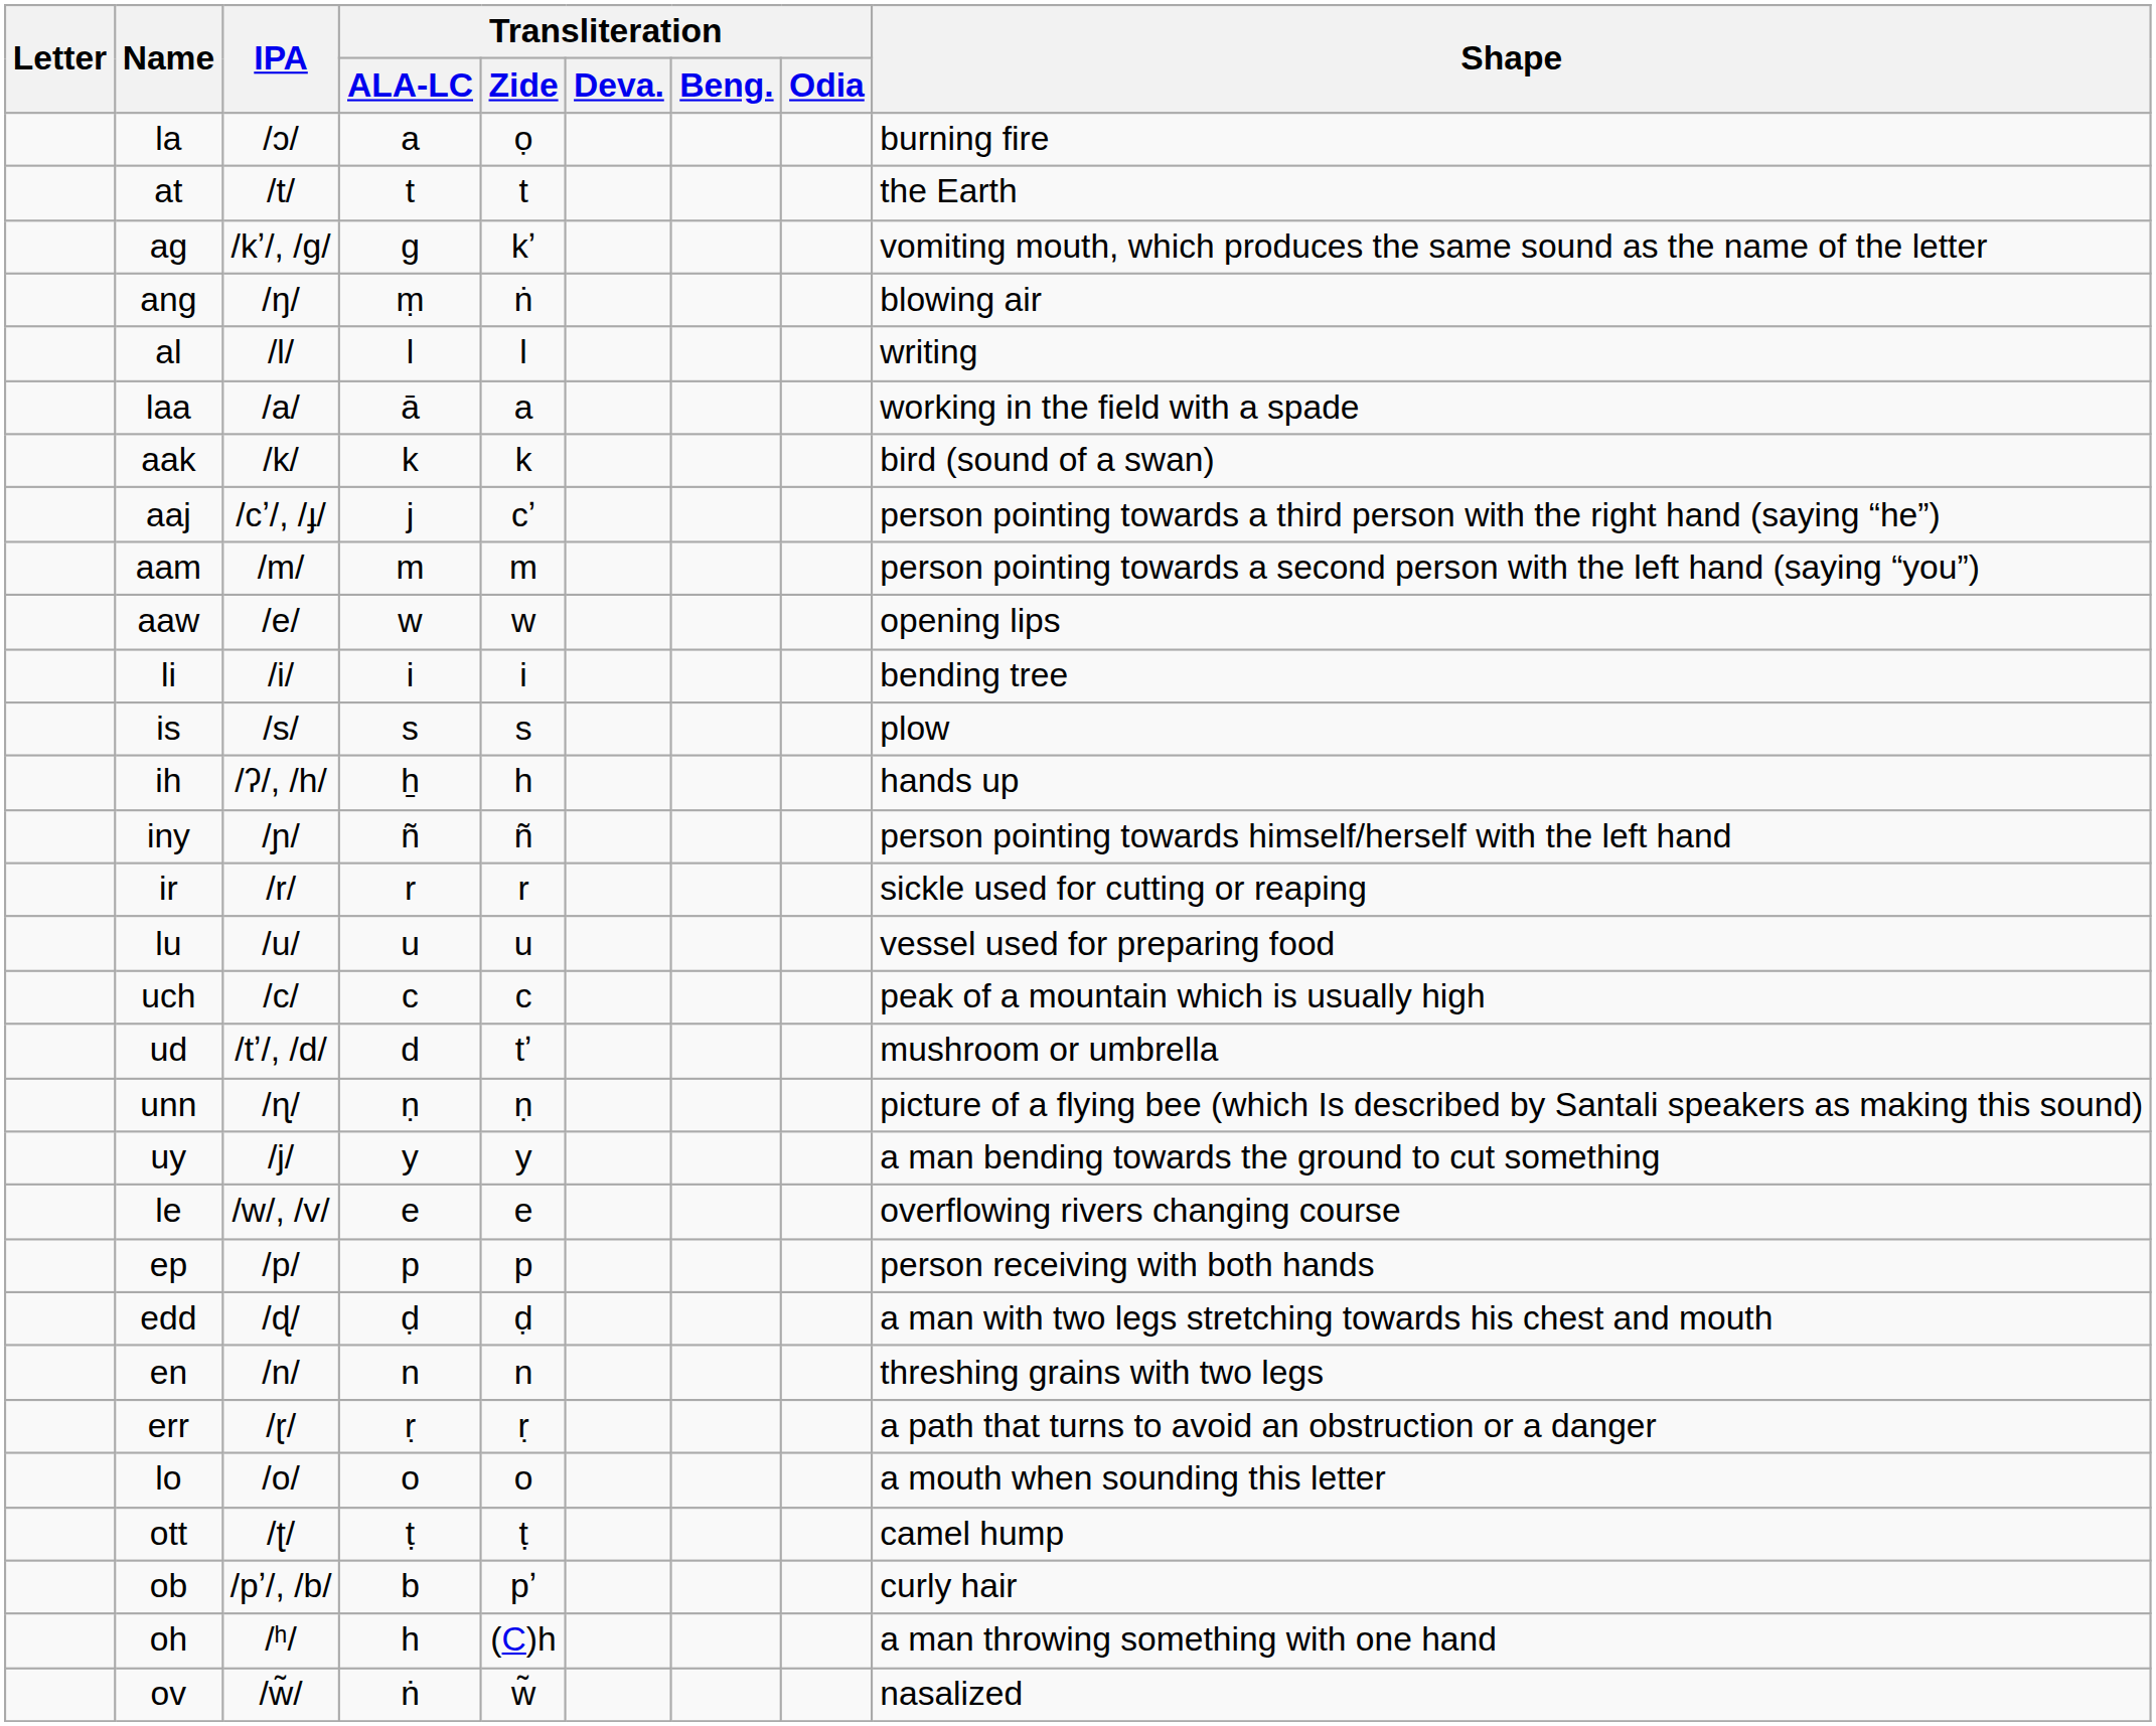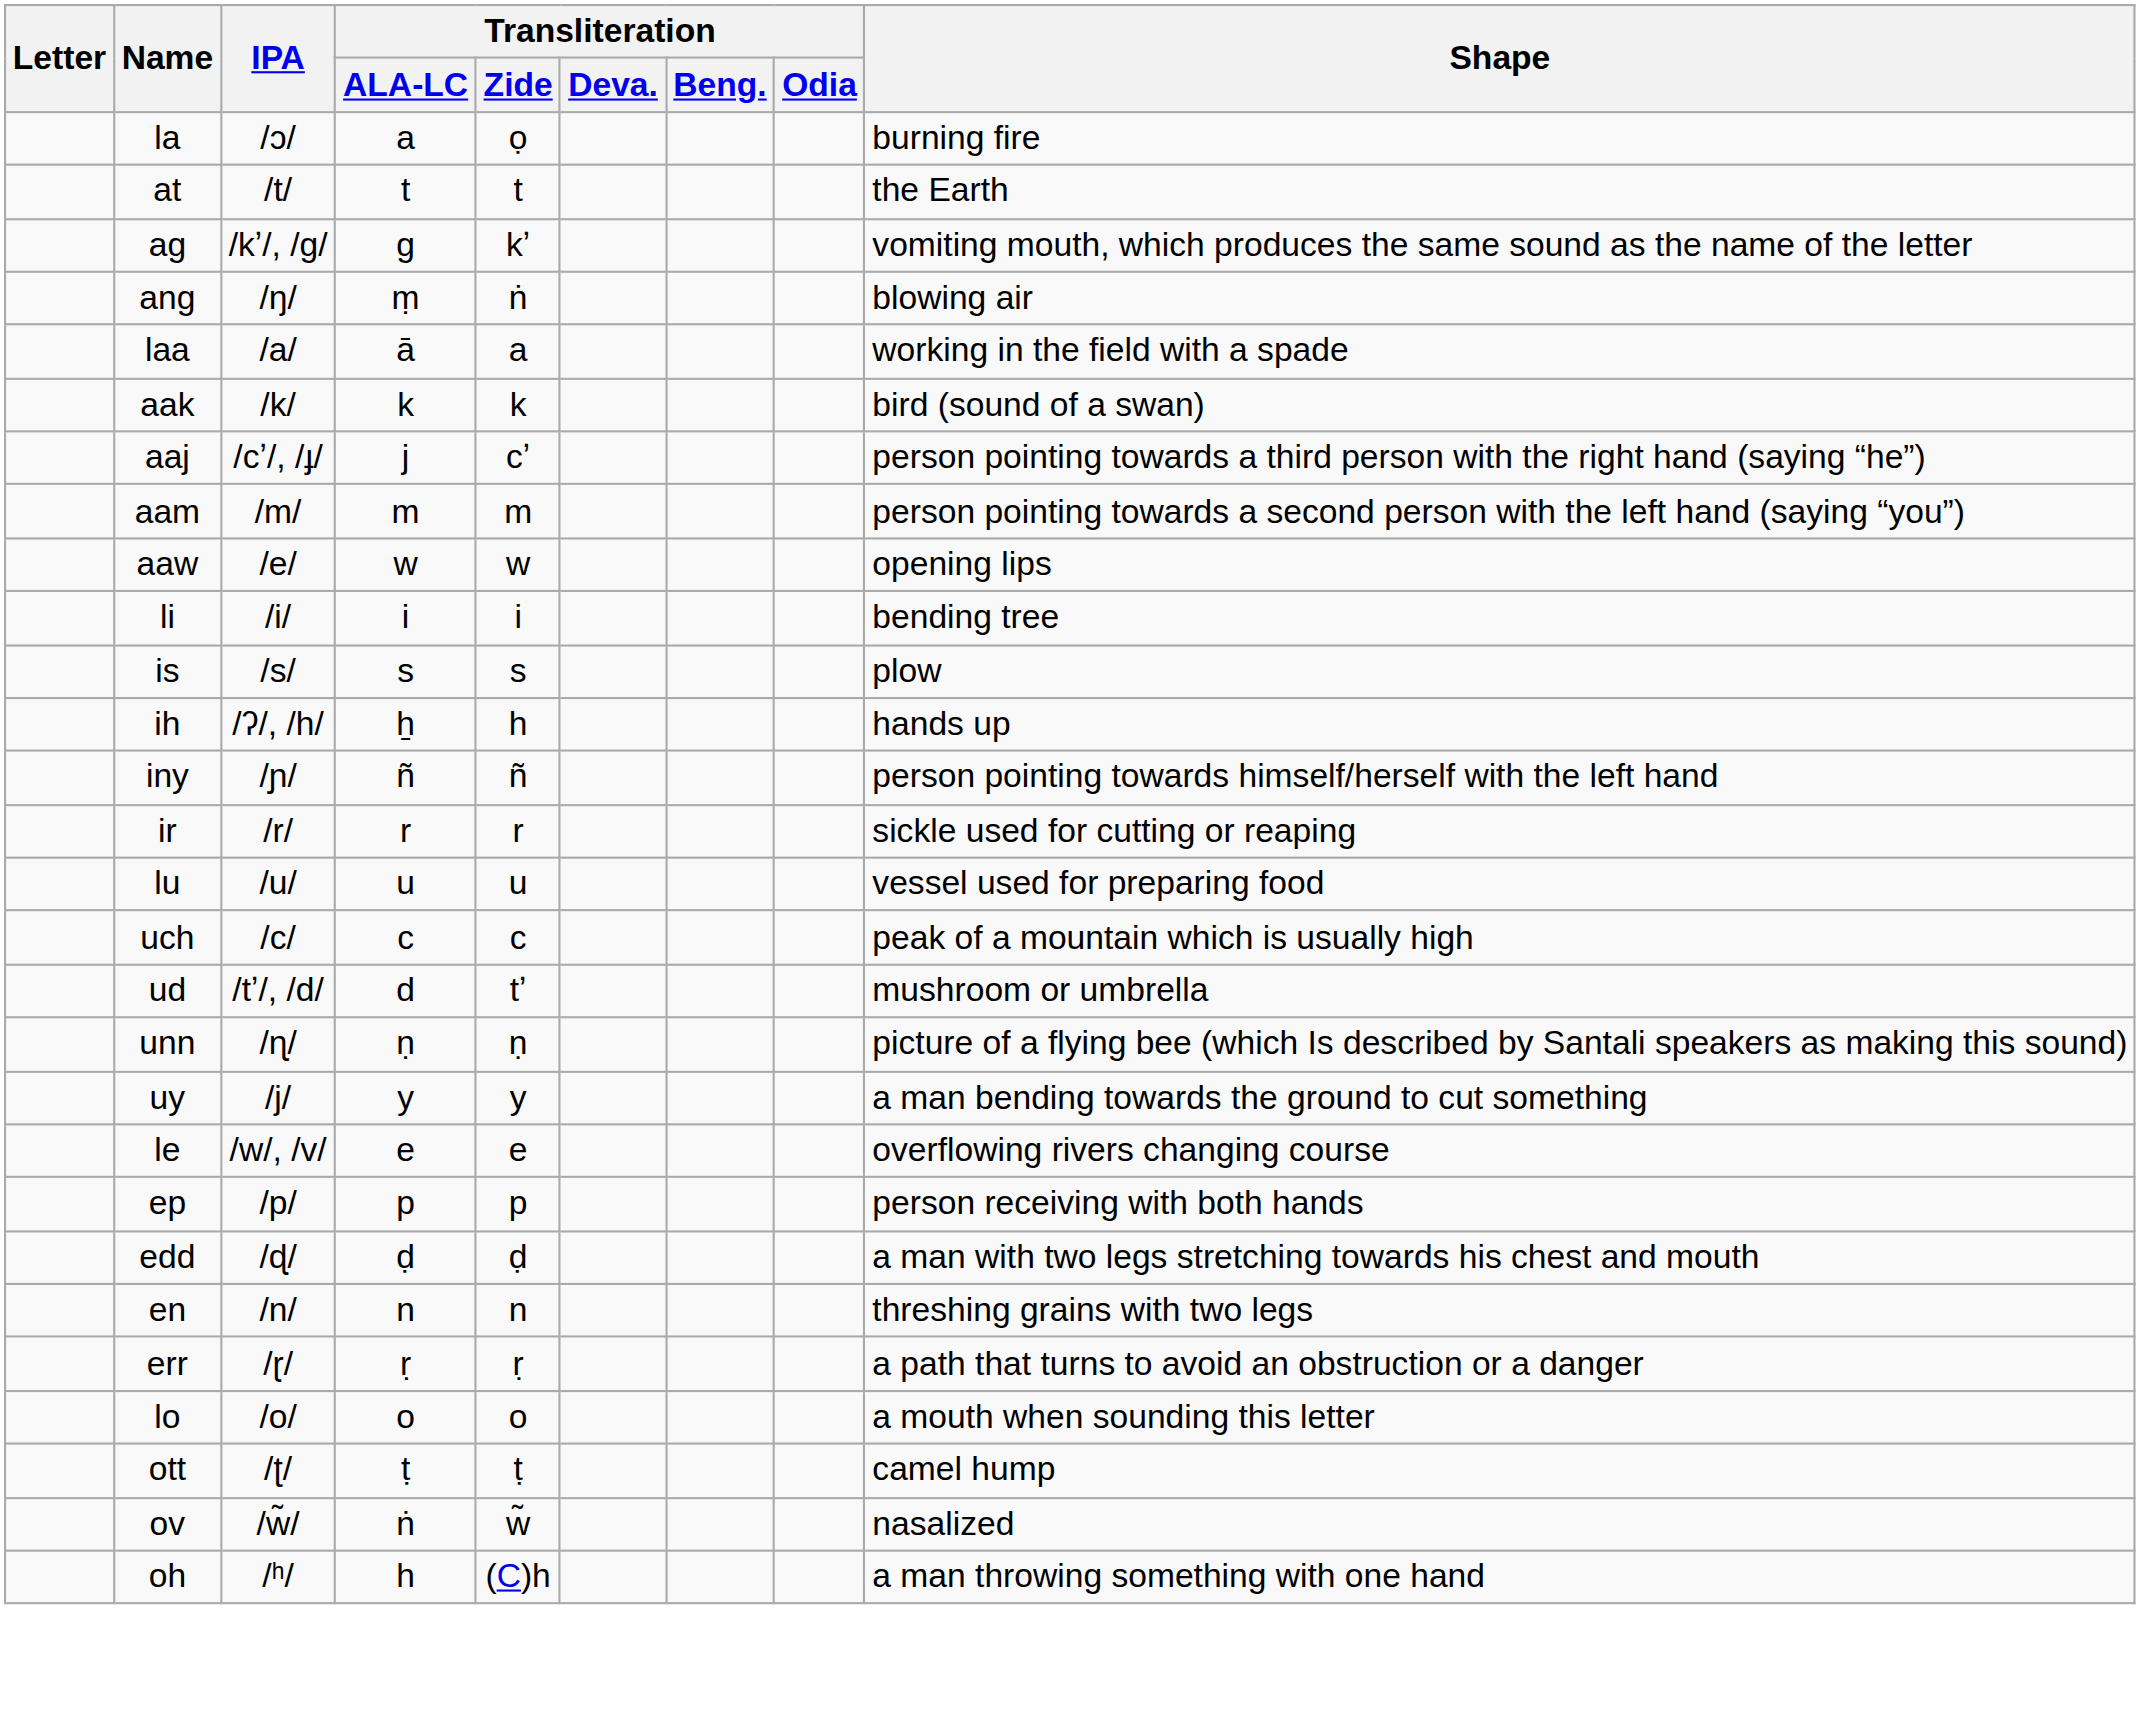- row: al | /l/ | l | l | writing
- row: ob | /pʼ/, /b/ | b | pʼ | curly hair
rows swapped: ov <-> oh
